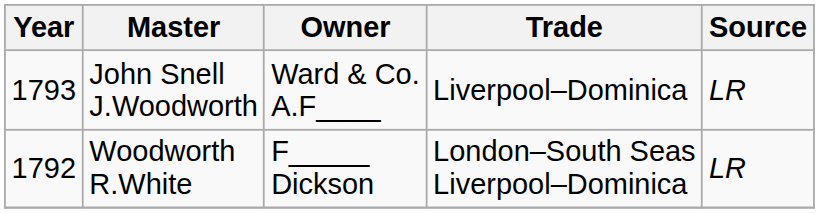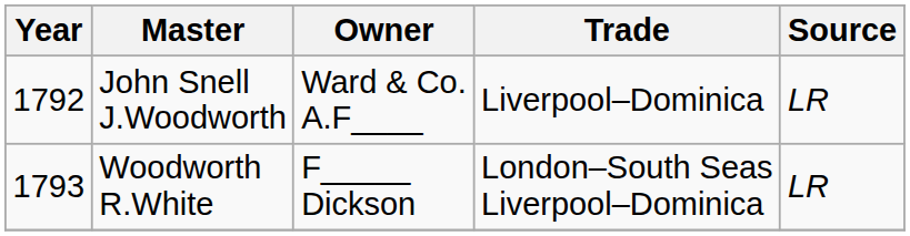John Snell J.Woodworth | Year: 1793 -> 1792
Woodworth R.White | Year: 1792 -> 1793
